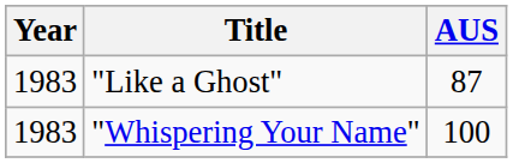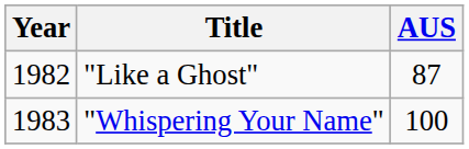"Like a Ghost" | Year: 1983 -> 1982
